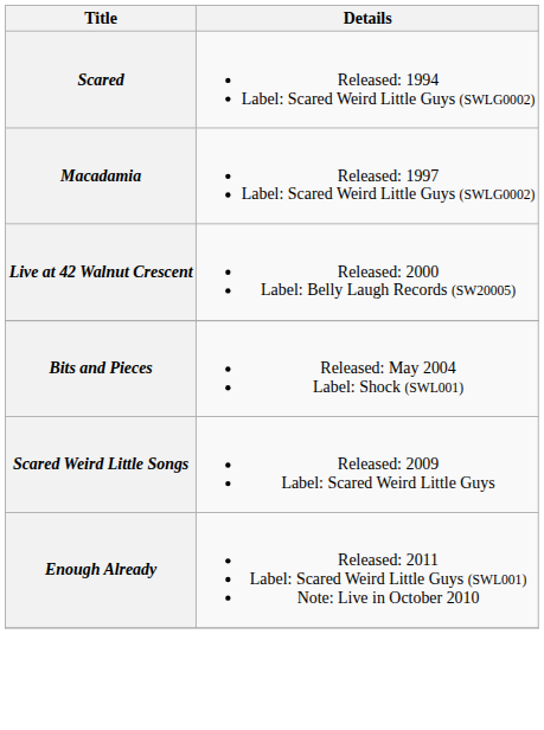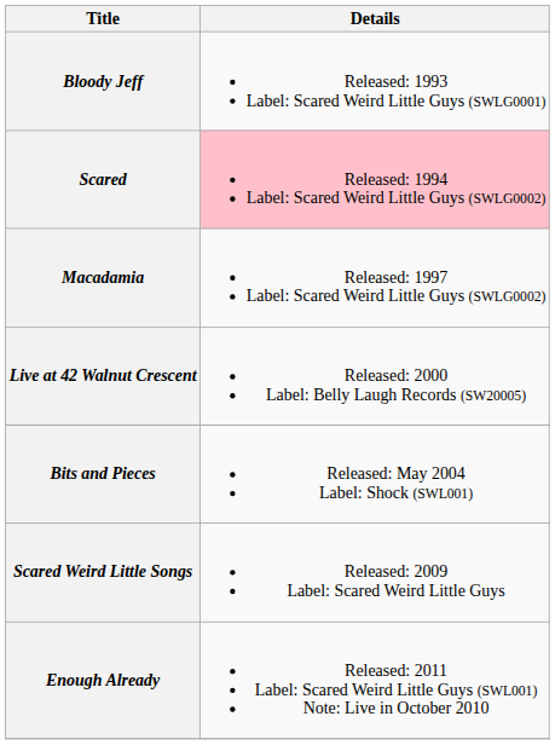+ row: Bloody Jeff | Released: 1993 Label: Scared Weird Little Guys (SWLG0001)
Scared | Details: no background -> pink background
